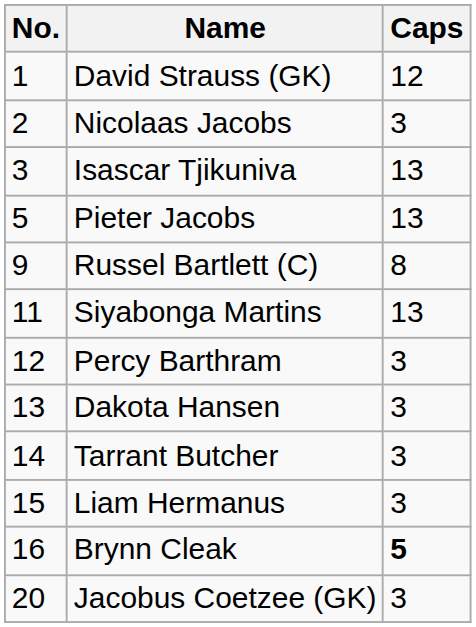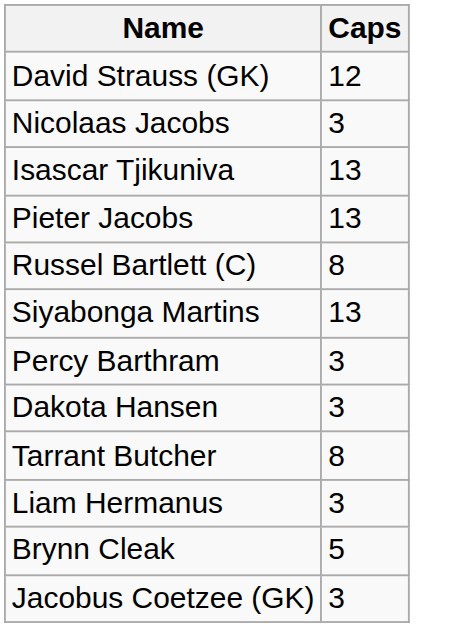- column: No. | 1 | 2 | 3 | 5 | 9 | 11 | 12 | 13 | 14 | 15 | 16 | 20
Tarrant Butcher | Caps: 3 -> 8
Brynn Cleak | Caps: bold -> normal
